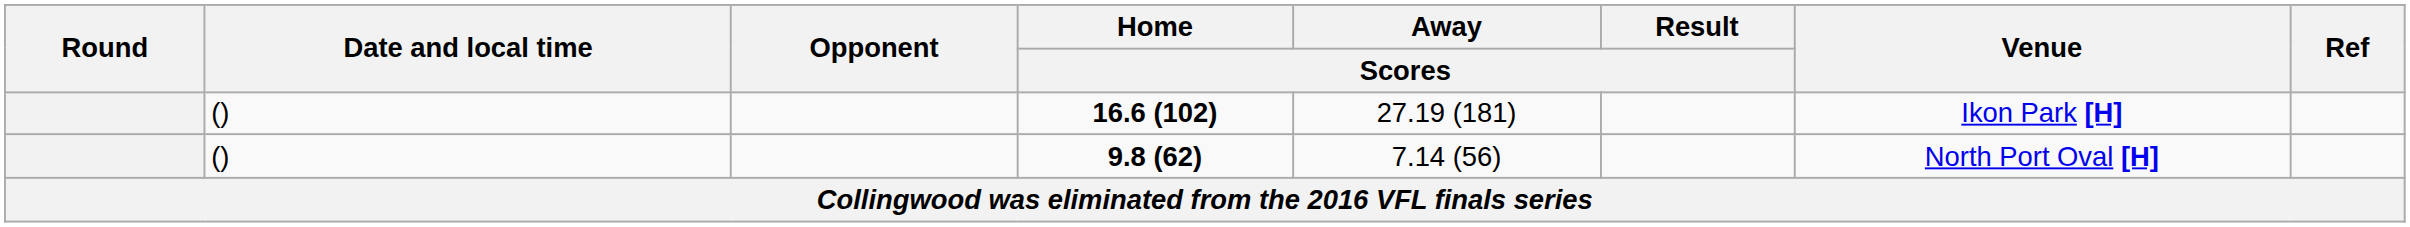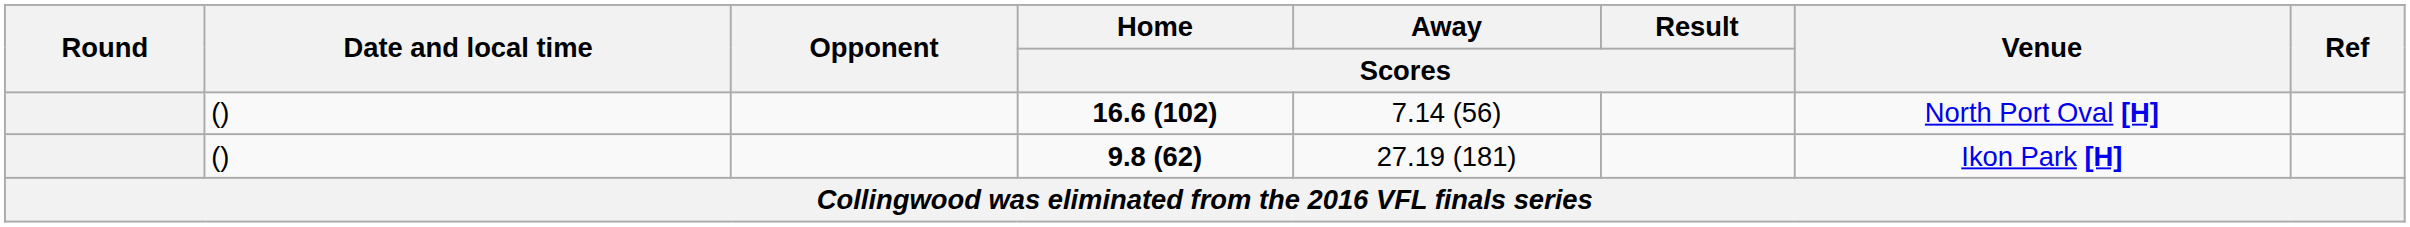16.6 (102) | Away / Scores: 27.19 (181) -> 7.14 (56)
16.6 (102) | Venue: Ikon Park [H] -> North Port Oval [H]
9.8 (62) | Away / Scores: 7.14 (56) -> 27.19 (181)
9.8 (62) | Venue: North Port Oval [H] -> Ikon Park [H]
